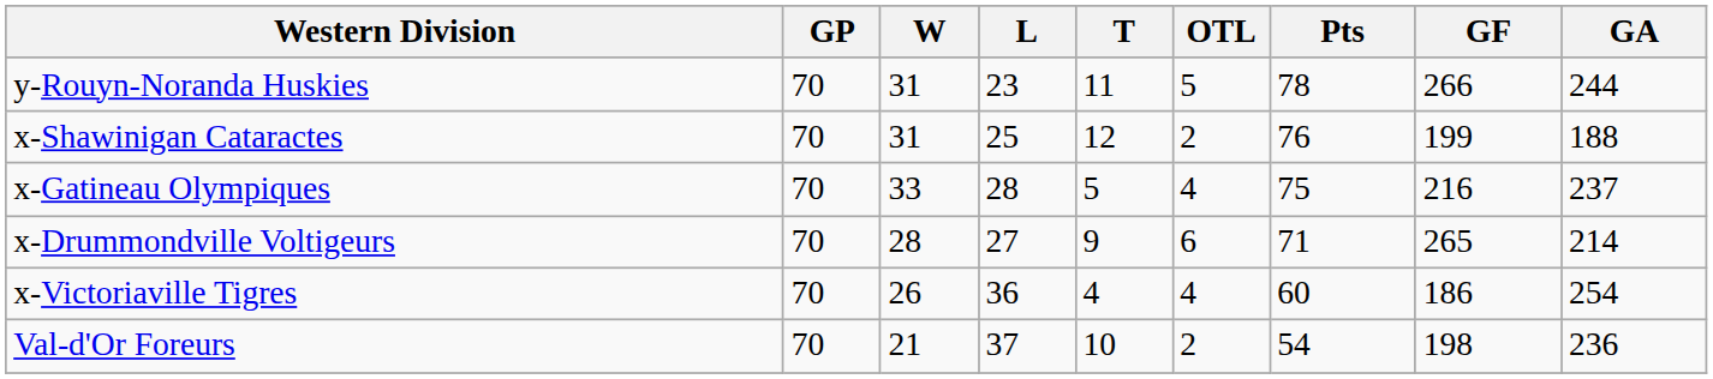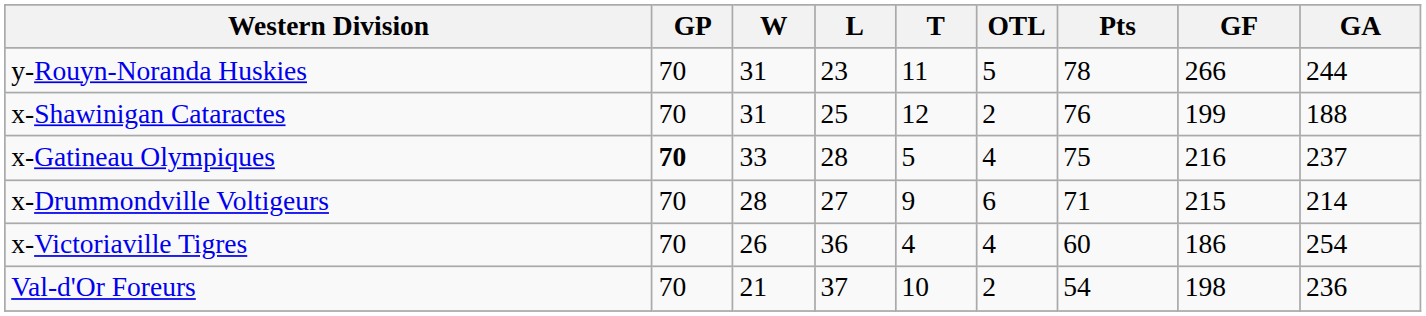x-Gatineau Olympiques | GP: normal -> bold
x-Drummondville Voltigeurs | GF: 265 -> 215
